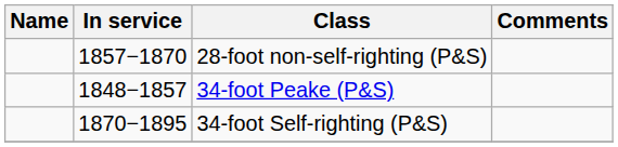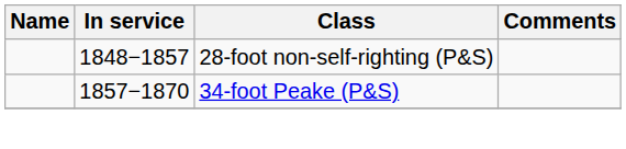28-foot non-self-righting (P&S) | In service: 1857−1870 -> 1848−1857
34-foot Peake (P&S) | In service: 1848−1857 -> 1857−1870
- row: 1870−1895 | 34-foot Self-righting (P&S)
